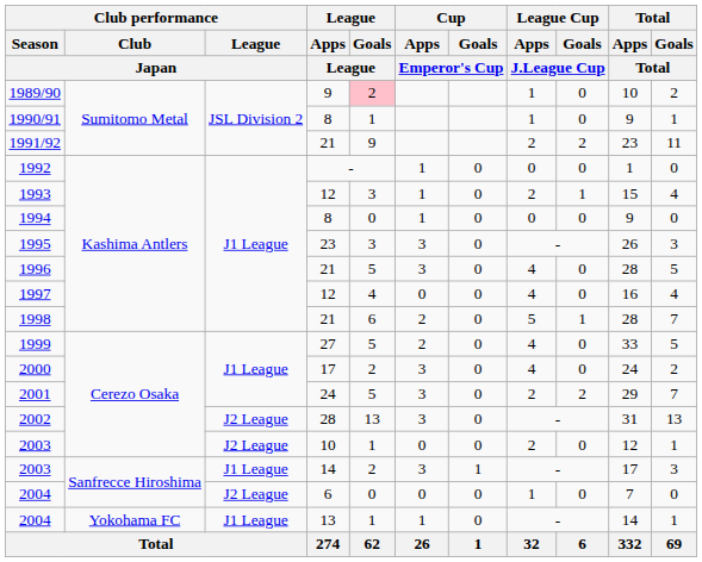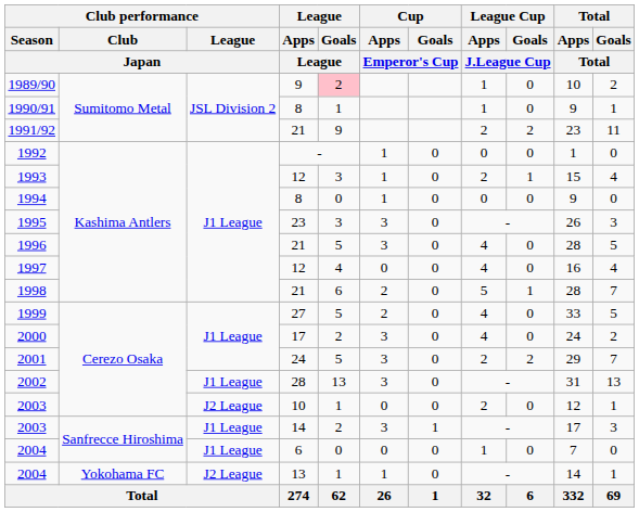2002 | Club performance / League / Japan: J2 League -> J1 League
2004 / 6 | Club performance / League / Japan: J2 League -> J1 League
2004 / 13 | Club performance / League / Japan: J1 League -> J2 League
